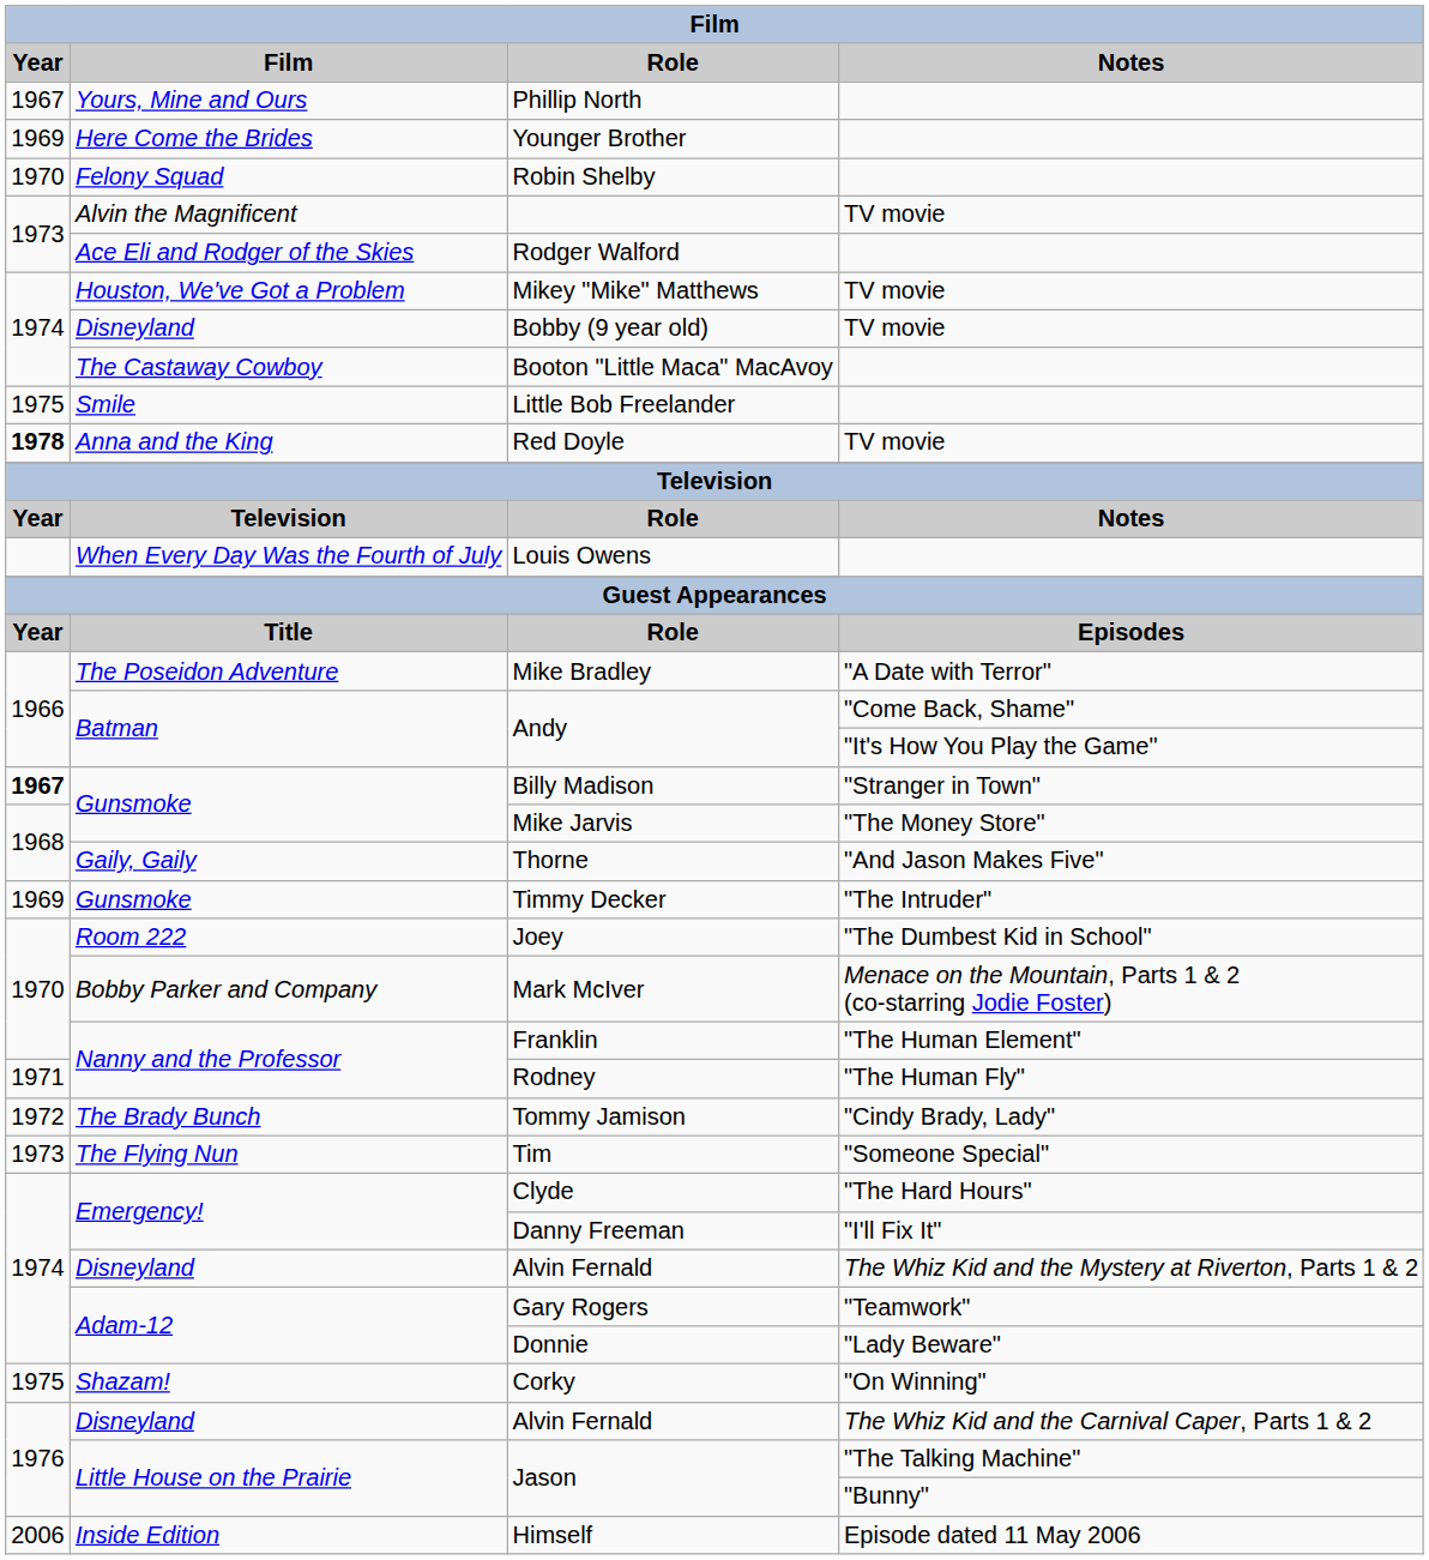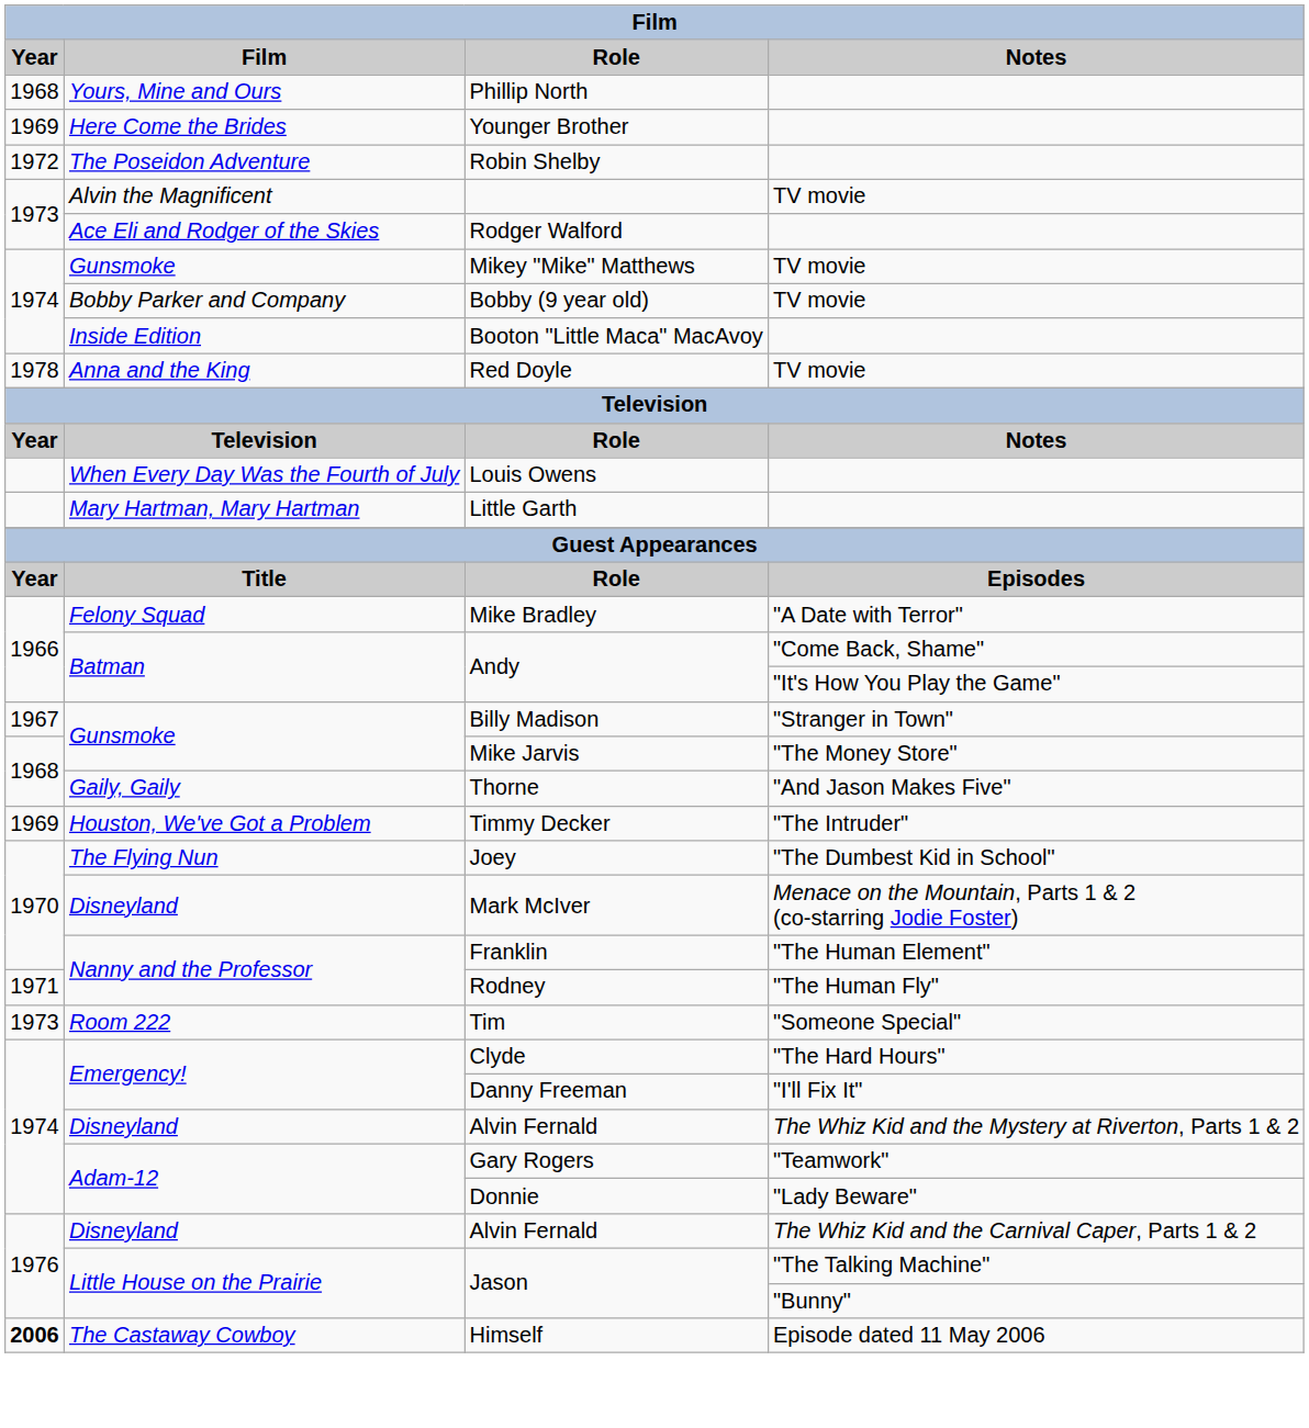Phillip North | Year: 1967 -> 1968
Robin Shelby | Year: 1970 -> 1972
Robin Shelby | Film: Felony Squad -> The Poseidon Adventure
Mikey "Mike" Matthews | Film: Houston, We've Got a Problem -> Gunsmoke
Bobby (9 year old) | Film: Disneyland -> Bobby Parker and Company
Booton "Little Maca" MacAvoy | Film: The Castaway Cowboy -> Inside Edition
- row: 1975 | Smile | Little Bob Freelander
Red Doyle | Year: bold -> normal
+ row: Mary Hartman, Mary Hartman | Little Garth
Mike Bradley | Film: The Poseidon Adventure -> Felony Squad
Billy Madison | Year: bold -> normal
Timmy Decker | Film: Gunsmoke -> Houston, We've Got a Problem
Joey | Film: Room 222 -> The Flying Nun
Mark McIver | Film: Bobby Parker and Company -> Disneyland
- row: 1972 | The Brady Bunch | Tommy Jamison | "Cindy Brady, Lady"
Tim | Film: The Flying Nun -> Room 222
- row: 1975 | Shazam! | Corky | "On Winning"
Himself | Year: normal -> bold
Himself | Film: Inside Edition -> The Castaway Cowboy
